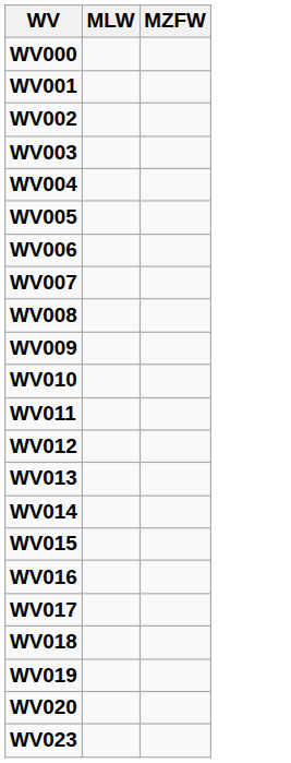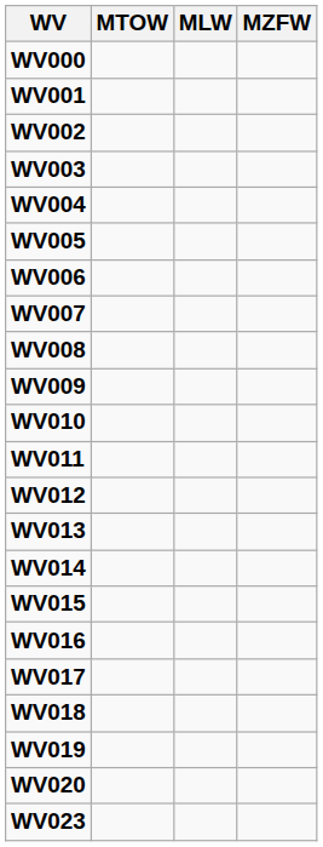+ column: MTOW
